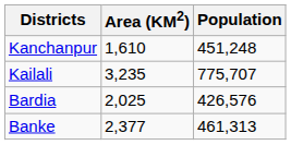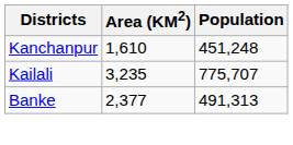- row: Bardia | 2,025 | 426,576
Banke | Population: 461,313 -> 491,313
